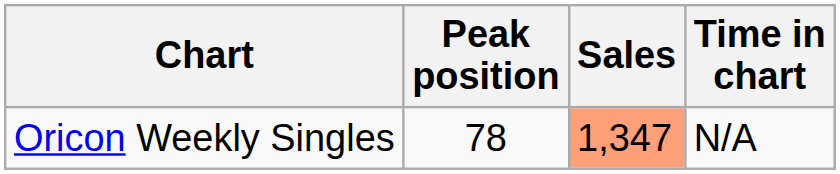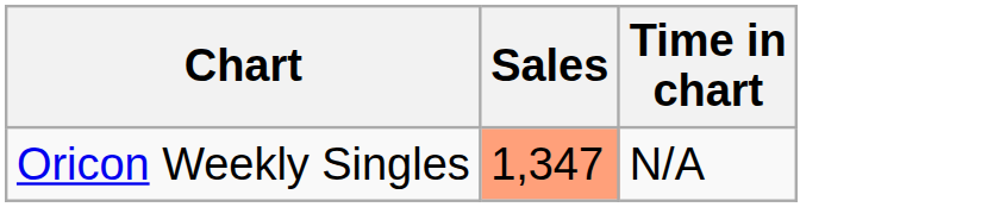- column: Peak position | 78
